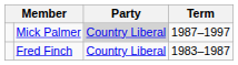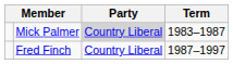Mick Palmer | Term: 1987–1997 -> 1983–1987
Fred Finch | Term: 1983–1987 -> 1987–1997
